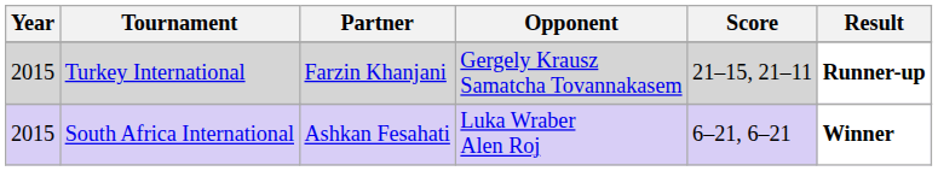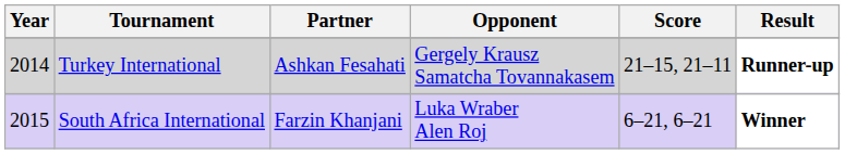Turkey International | Year: 2015 -> 2014
Turkey International | Partner: Farzin Khanjani -> Ashkan Fesahati
South Africa International | Partner: Ashkan Fesahati -> Farzin Khanjani
